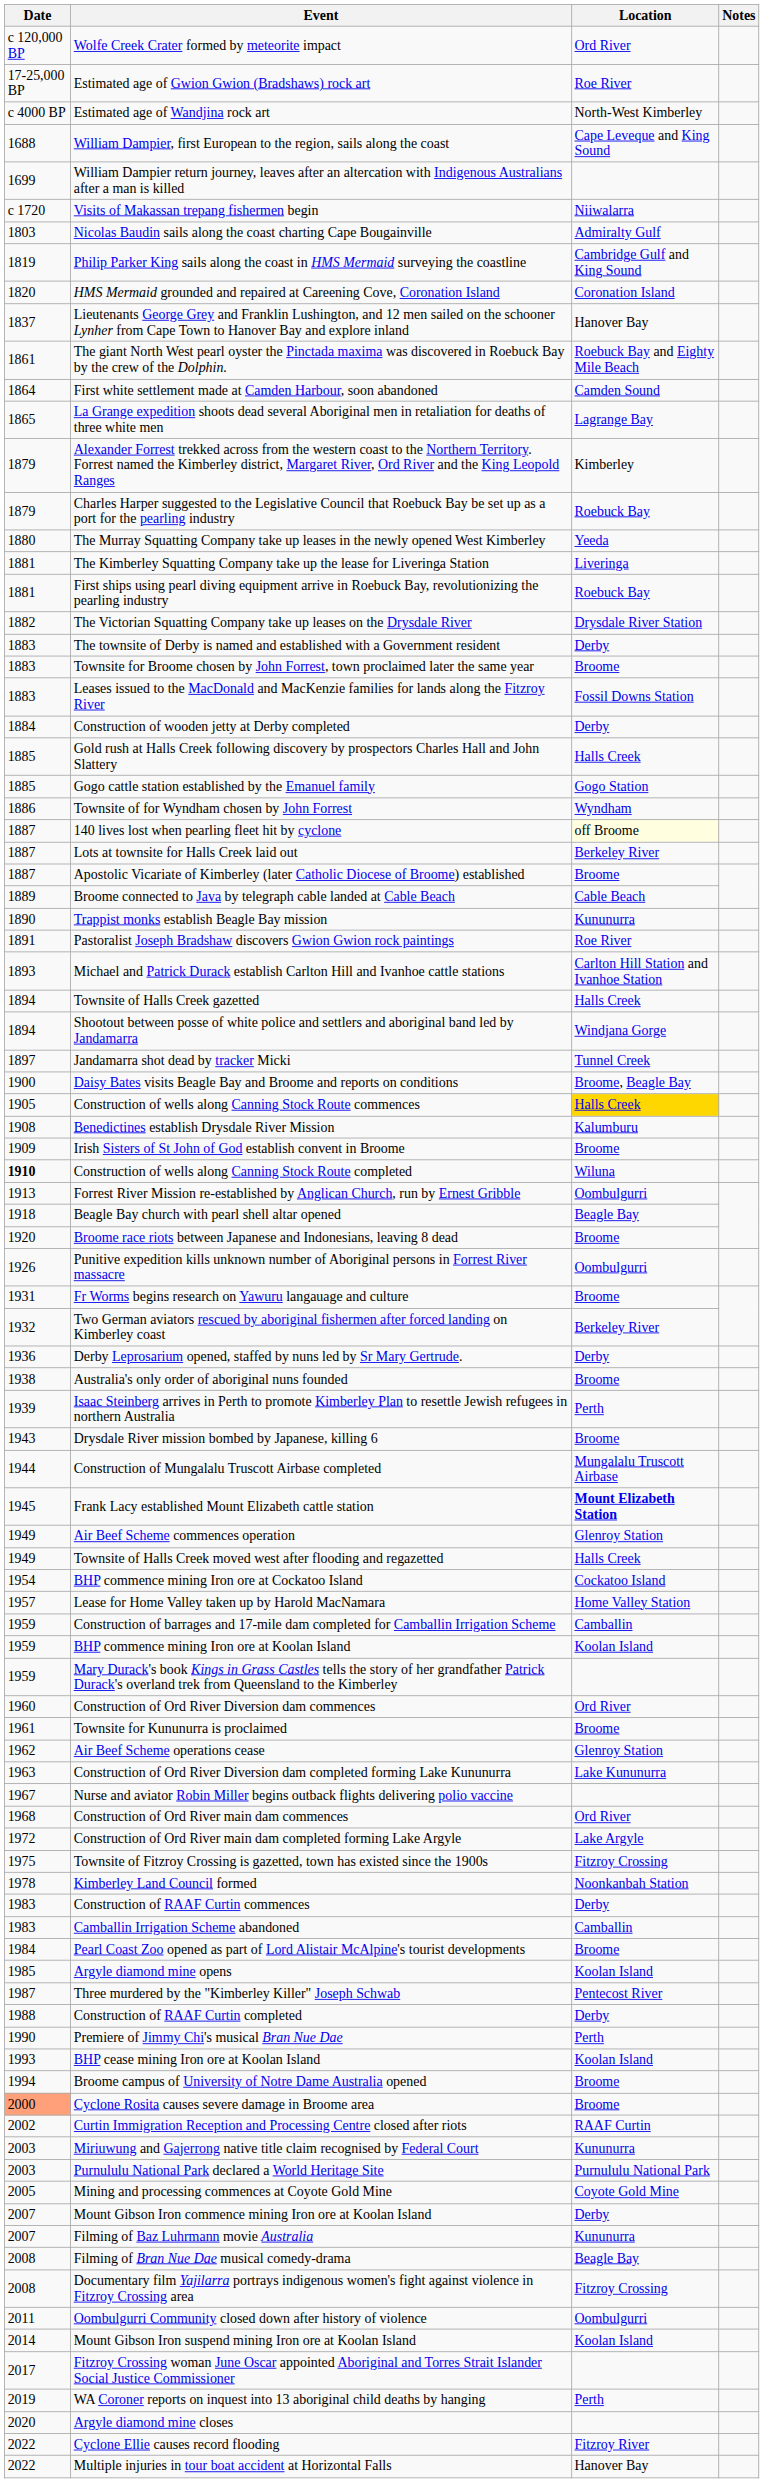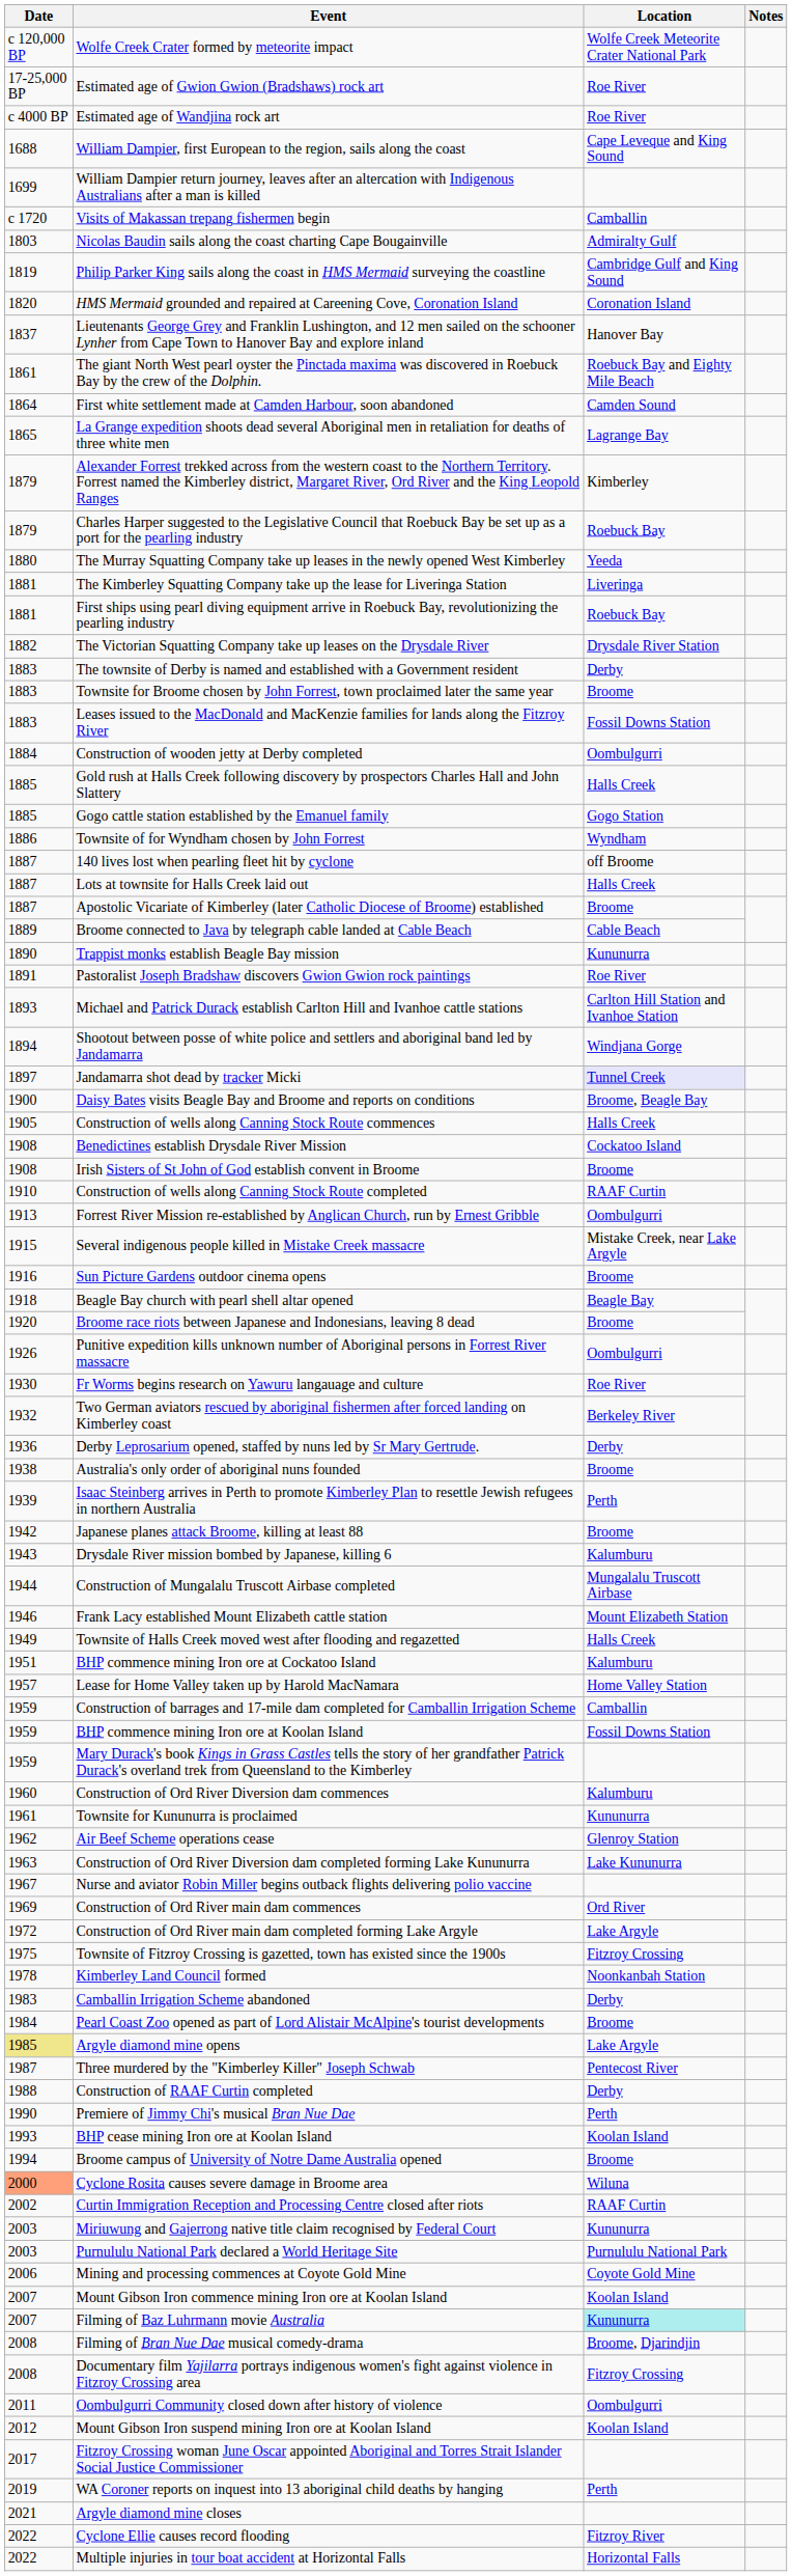Wolfe Creek Crater formed by meteorite impact | Location: Ord River -> Wolfe Creek Meteorite Crater National Park
Estimated age of Wandjina rock art | Location: North-West Kimberley -> Roe River
Visits of Makassan trepang fishermen begin | Location: Niiwalarra -> Camballin
Construction of wooden jetty at Derby completed | Location: Derby -> Oombulgurri
140 lives lost when pearling fleet hit by cyclone | Location: lightyellow background -> no background
Lots at townsite for Halls Creek laid out | Location: Berkeley River -> Halls Creek
- row: 1894 | Townsite of Halls Creek gazetted | Halls Creek
Jandamarra shot dead by tracker Micki | Location: no background -> lavender background
Construction of wells along Canning Stock Route commences | Location: gold background -> no background
Benedictines establish Drysdale River Mission | Location: Kalumburu -> Cockatoo Island
Irish Sisters of St John of God establish convent in Broome | Date: 1909 -> 1908
Construction of wells along Canning Stock Route completed | Date: bold -> normal
Construction of wells along Canning Stock Route completed | Location: Wiluna -> RAAF Curtin
+ row: 1915 | Several indigenous people killed in Mistake Creek massacre | Mistake Creek, near Lake Argyle
+ row: 1916 | Sun Picture Gardens outdoor cinema opens | Broome
Fr Worms begins research on Yawuru langauage and culture | Date: 1931 -> 1930
Fr Worms begins research on Yawuru langauage and culture | Location: Broome -> Roe River
+ row: 1942 | Japanese planes attack Broome, killing at least 88 | Broome
Drysdale River mission bombed by Japanese, killing 6 | Location: Broome -> Kalumburu
Frank Lacy established Mount Elizabeth cattle station | Date: 1945 -> 1946
Frank Lacy established Mount Elizabeth cattle station | Location: bold -> normal
- row: 1949 | Air Beef Scheme commences operation | Glenroy Station
BHP commence mining Iron ore at Cockatoo Island | Date: 1954 -> 1951
BHP commence mining Iron ore at Cockatoo Island | Location: Cockatoo Island -> Kalumburu
BHP commence mining Iron ore at Koolan Island | Location: Koolan Island -> Fossil Downs Station
Construction of Ord River Diversion dam commences | Location: Ord River -> Kalumburu
Townsite for Kununurra is proclaimed | Location: Broome -> Kununurra
Construction of Ord River main dam commences | Date: 1968 -> 1969
- row: 1983 | Construction of RAAF Curtin commences | Derby
Camballin Irrigation Scheme abandoned | Location: Camballin -> Derby
Argyle diamond mine opens | Date: no background -> khaki background
Argyle diamond mine opens | Location: Koolan Island -> Lake Argyle
Cyclone Rosita causes severe damage in Broome area | Location: Broome -> Wiluna
Mining and processing commences at Coyote Gold Mine | Date: 2005 -> 2006
Mount Gibson Iron commence mining Iron ore at Koolan Island | Location: Derby -> Koolan Island
Filming of Baz Luhrmann movie Australia | Location: no background -> paleturquoise background
Filming of Bran Nue Dae musical comedy-drama | Location: Beagle Bay -> Broome, Djarindjin
Mount Gibson Iron suspend mining Iron ore at Koolan Island | Date: 2014 -> 2012
Argyle diamond mine closes | Date: 2020 -> 2021
Multiple injuries in tour boat accident at Horizontal Falls | Location: Hanover Bay -> Horizontal Falls
